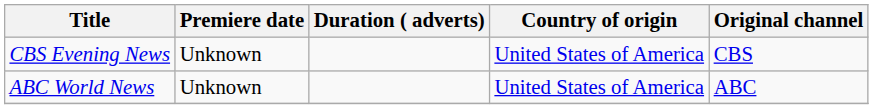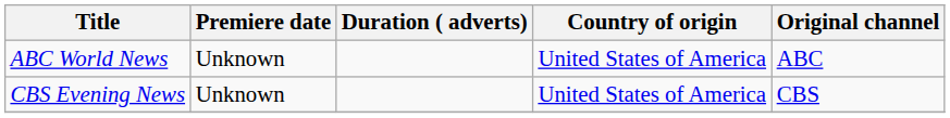rows swapped: ABC World News <-> CBS Evening News
